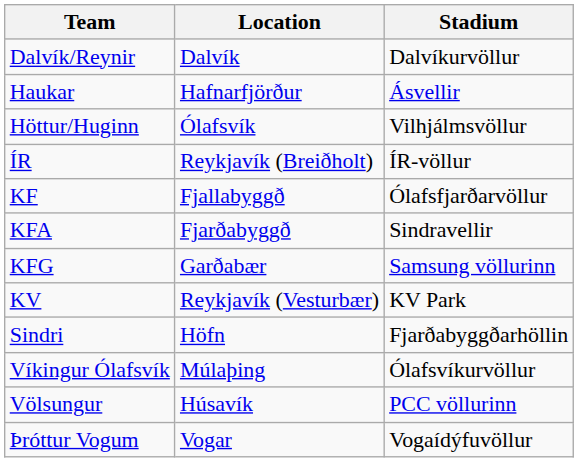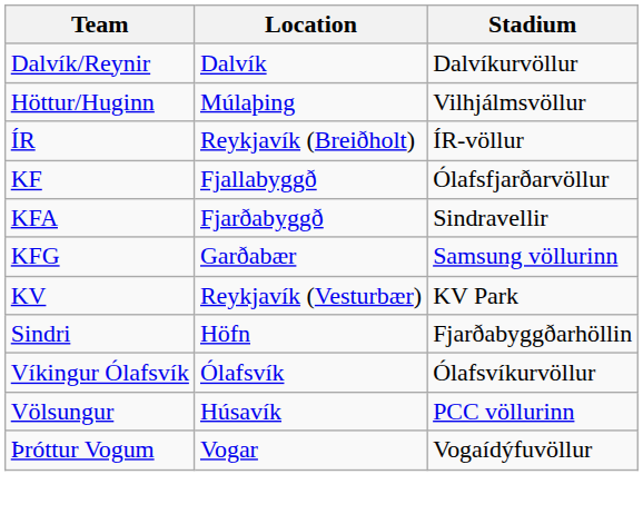- row: Haukar | Hafnarfjörður | Ásvellir
Höttur/Huginn | Location: Ólafsvík -> Múlaþing
Víkingur Ólafsvík | Location: Múlaþing -> Ólafsvík
